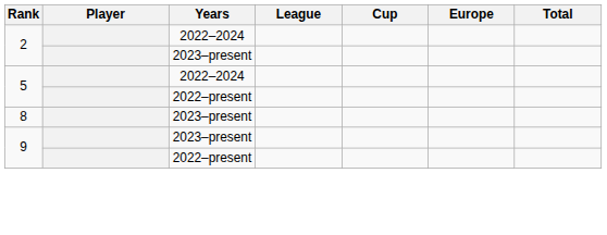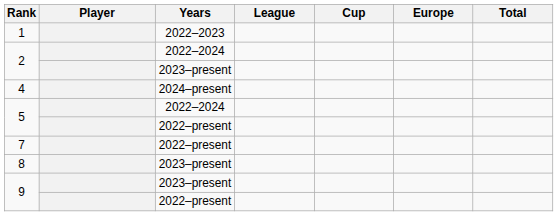+ row: 1 | 2022–2023
+ row: 4 | 2024–present
+ row: 7 | 2022–present
